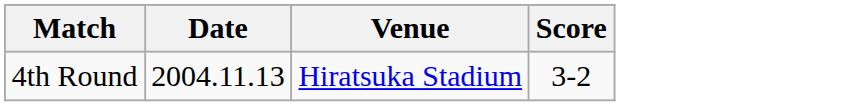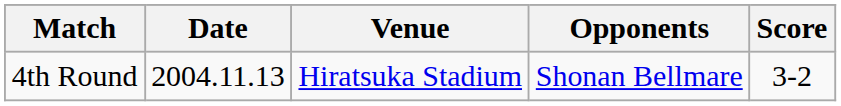+ column: Opponents | Shonan Bellmare
